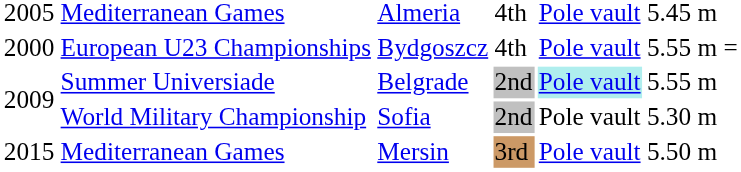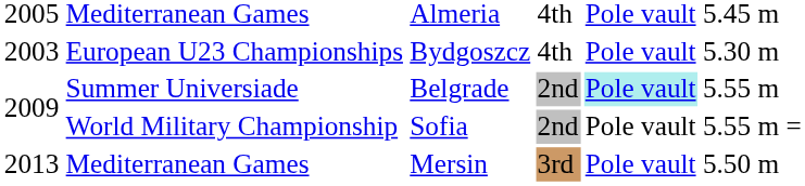European U23 Championships | column 1: 2000 -> 2003
European U23 Championships | column 6: 5.55 m = -> 5.30 m
World Military Championship | column 6: 5.30 m -> 5.55 m =
Mediterranean Games / Mersin | column 1: 2015 -> 2013
